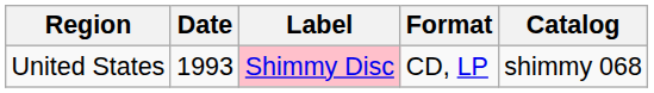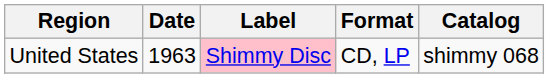United States | Date: 1993 -> 1963
